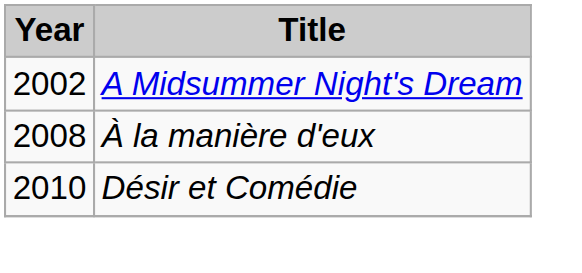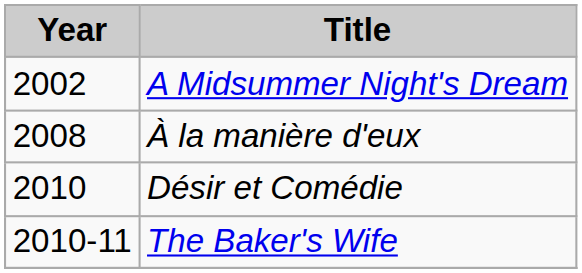+ row: 2010-11 | The Baker's Wife
